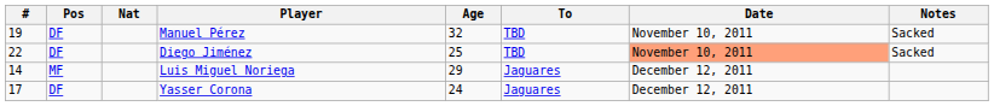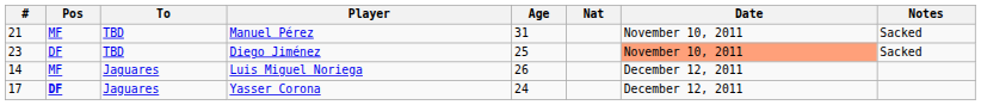columns swapped: Nat <-> To
Manuel Pérez | #: 19 -> 21
Manuel Pérez | Pos: DF -> MF
Manuel Pérez | Age: 32 -> 31
Diego Jiménez | #: 22 -> 23
Luis Miguel Noriega | Age: 29 -> 26
Yasser Corona | Pos: normal -> bold
